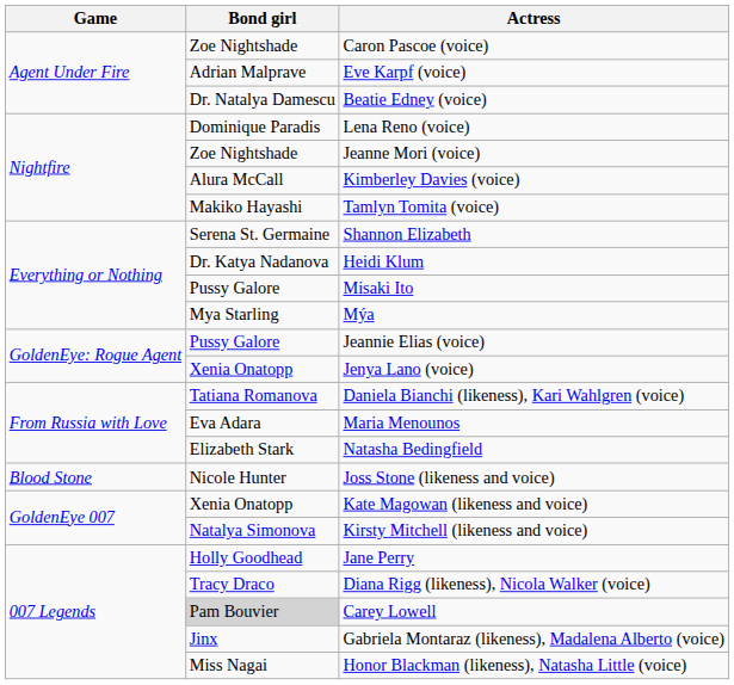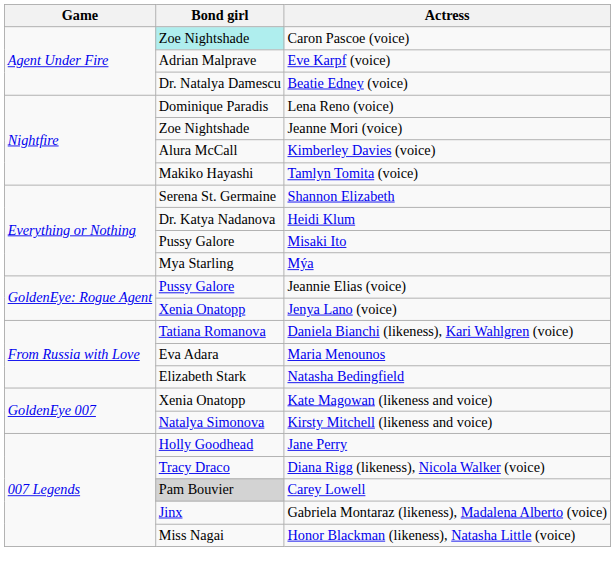Caron Pascoe (voice) | Bond girl: no background -> paleturquoise background
- row: Blood Stone | Nicole Hunter | Joss Stone (likeness and voice)
